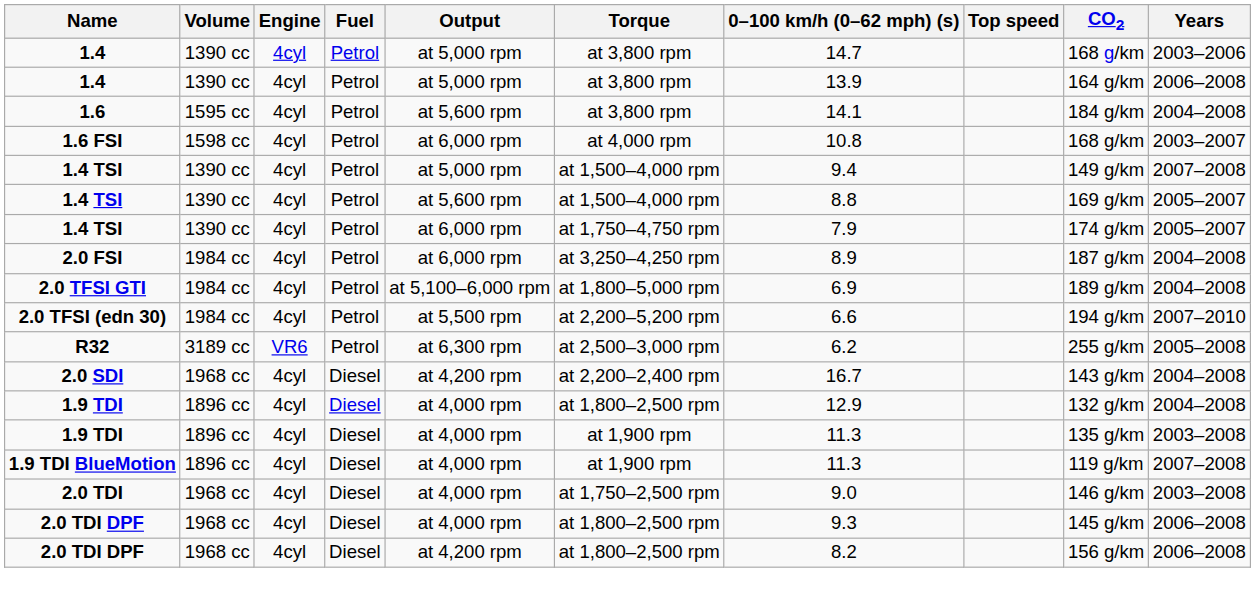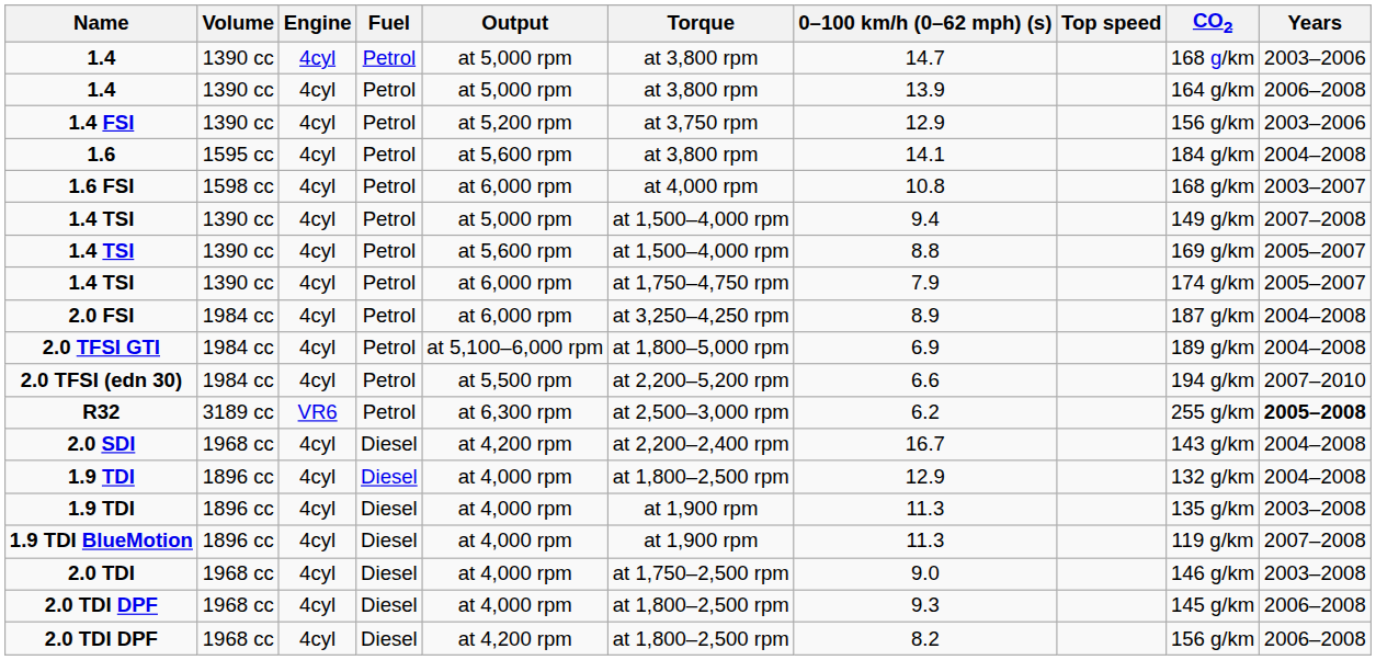+ row: 1.4 FSI | 1390 cc | 4cyl | Petrol | at 5,200 rpm | at 3,750 rpm | 12.9 | 156 g/km | 2003–2006
R32 | Years: normal -> bold
